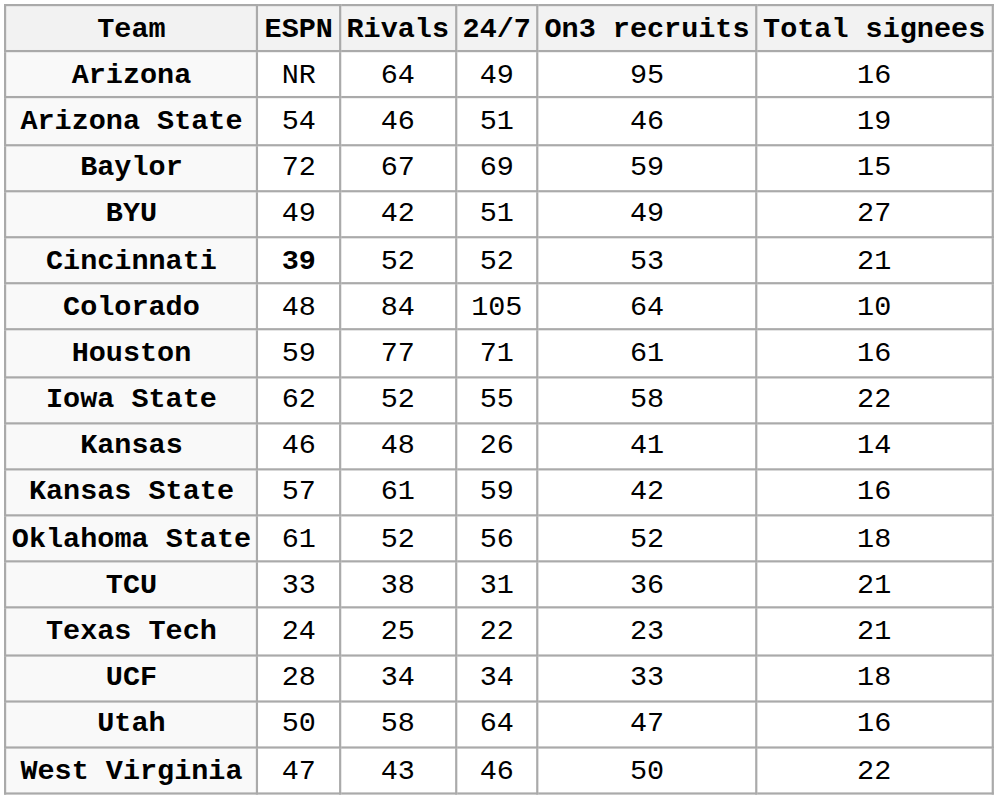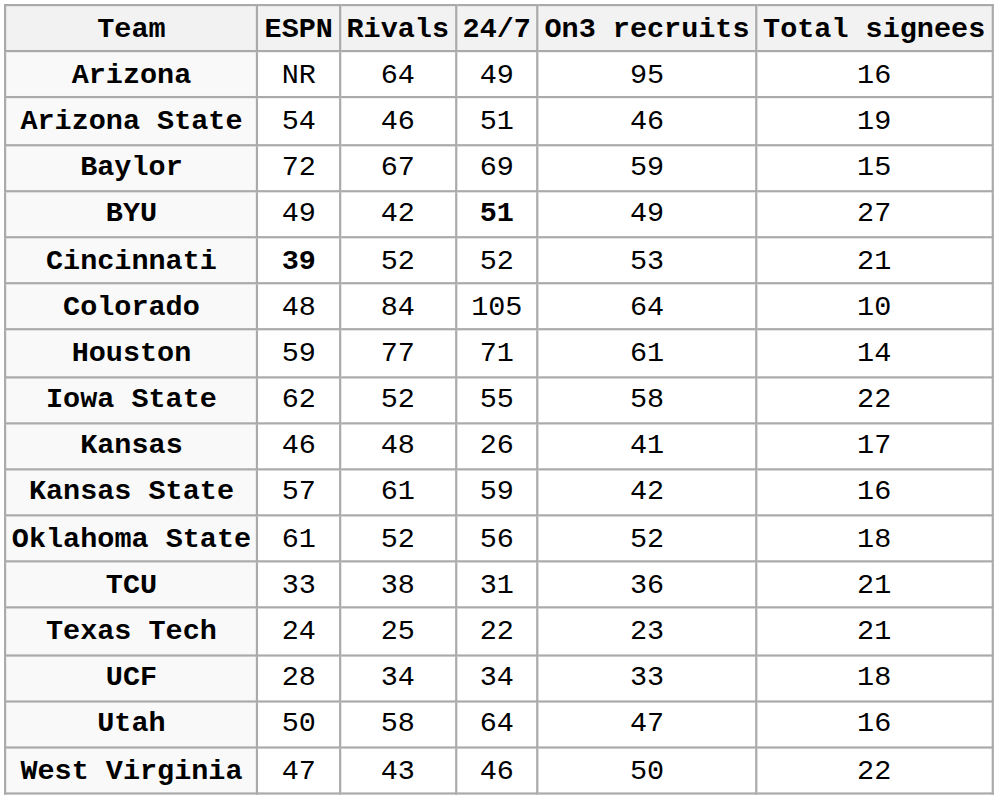BYU | 24/7: normal -> bold
Houston | Total signees: 16 -> 14
Kansas | Total signees: 14 -> 17
